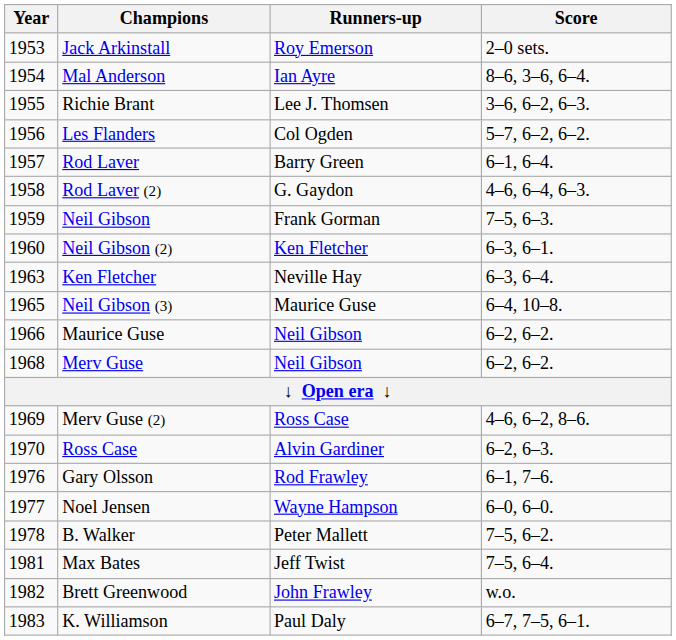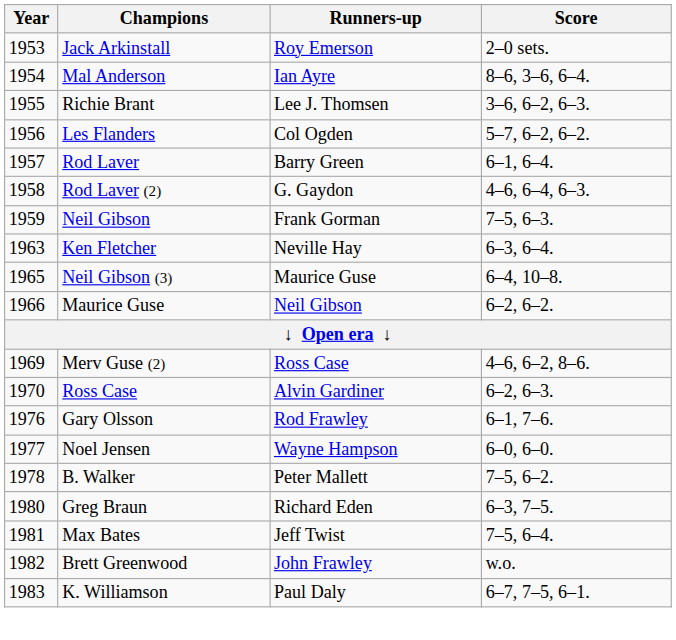- row: 1960 | Neil Gibson (2) | Ken Fletcher | 6–3, 6–1.
- row: 1968 | Merv Guse | Neil Gibson | 6–2, 6–2.
+ row: 1980 | Greg Braun | Richard Eden | 6–3, 7–5.
